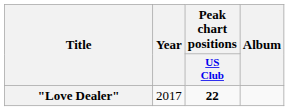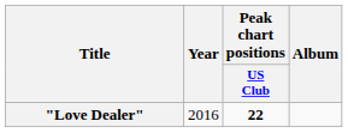"Love Dealer" | Year: 2017 -> 2016
